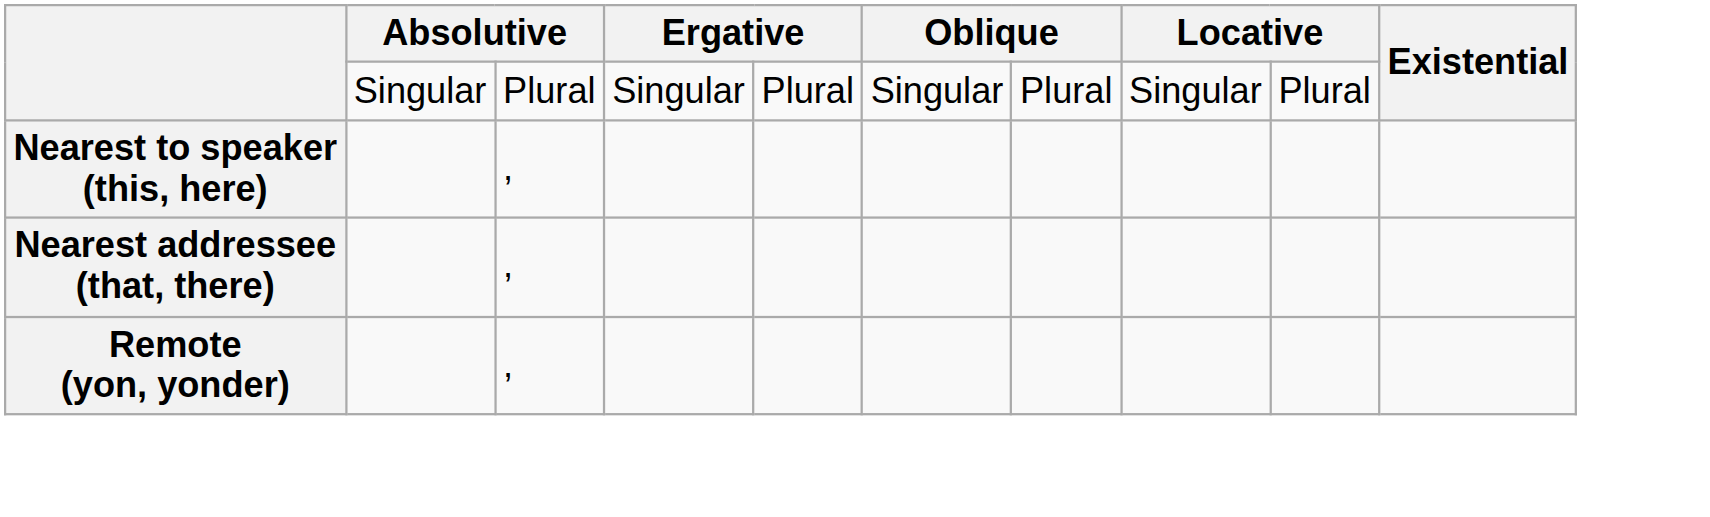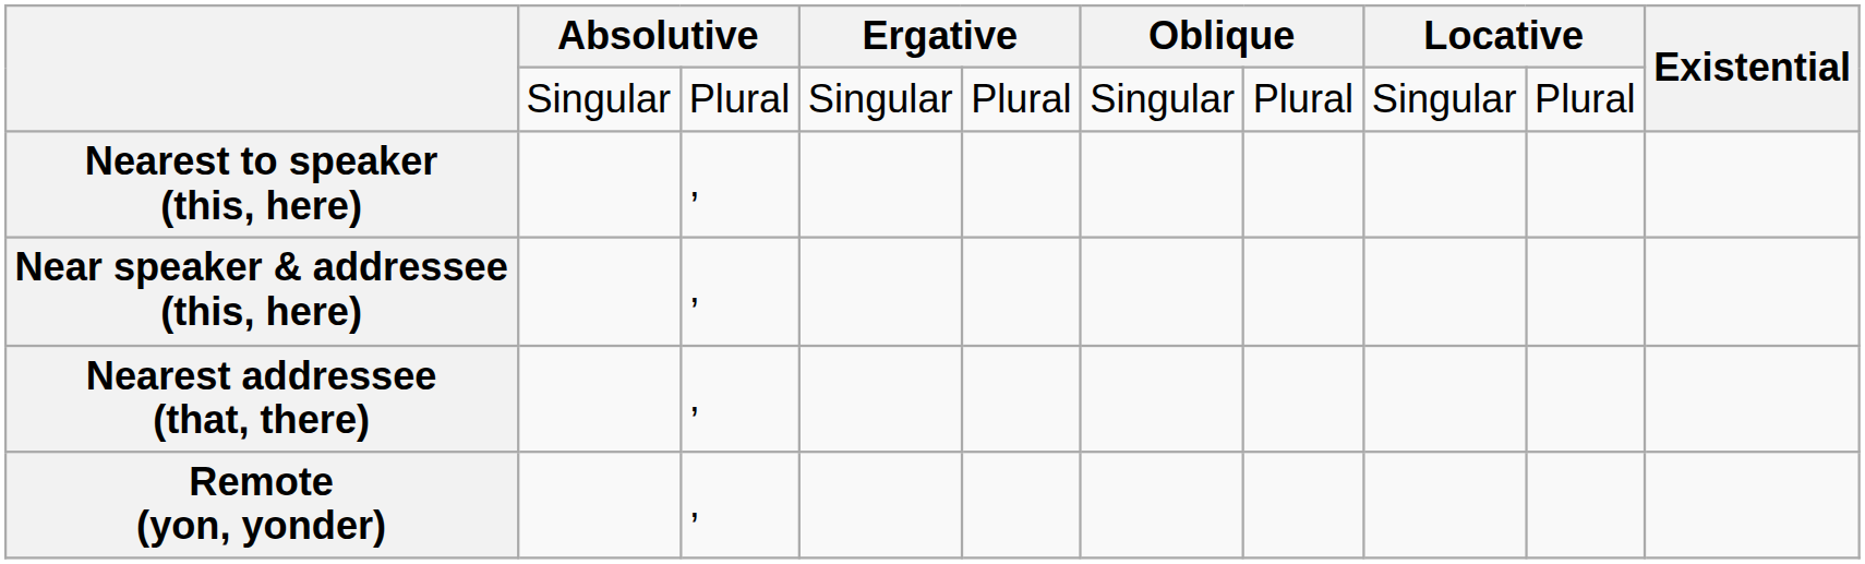+ row: Near speaker & addressee (this, here) | ,
